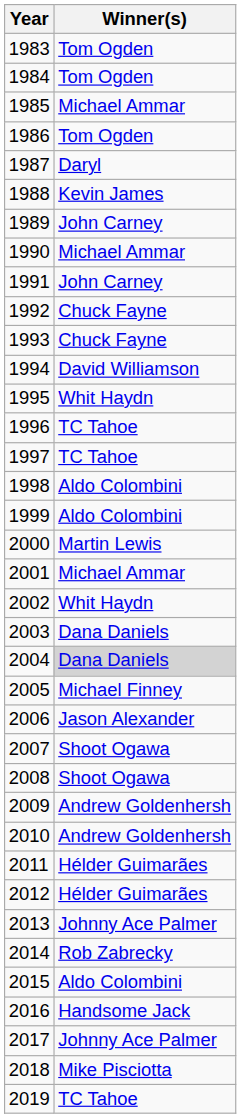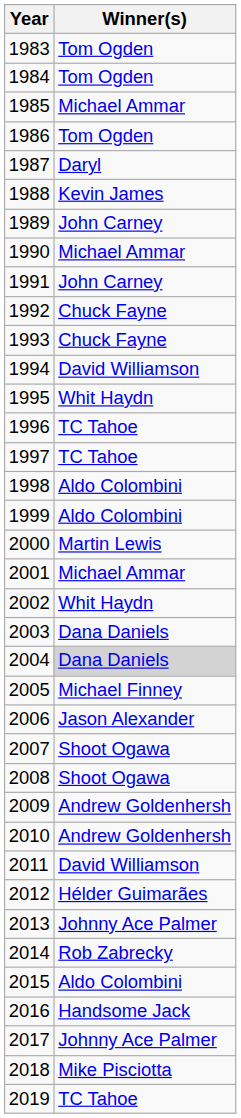2011 | Winner(s): Hélder Guimarães -> David Williamson
